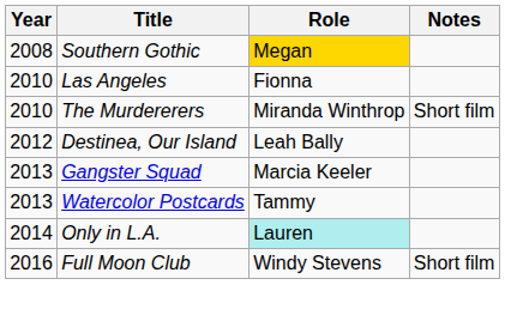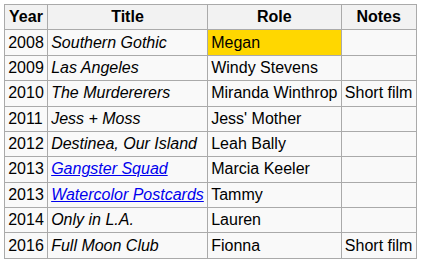Las Angeles | Year: 2010 -> 2009
Las Angeles | Role: Fionna -> Windy Stevens
+ row: 2011 | Jess + Moss | Jess' Mother
Only in L.A. | Role: paleturquoise background -> no background
Full Moon Club | Role: Windy Stevens -> Fionna
